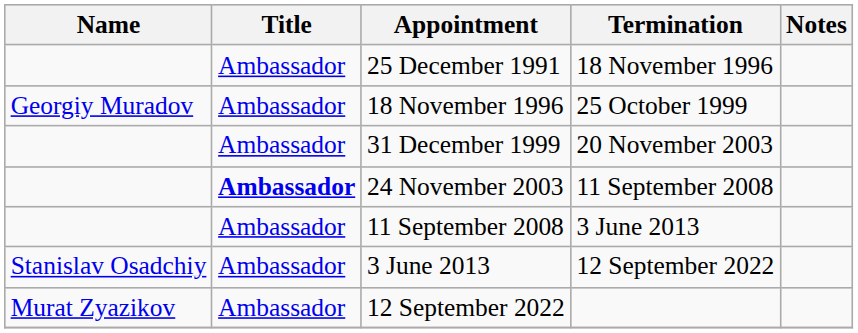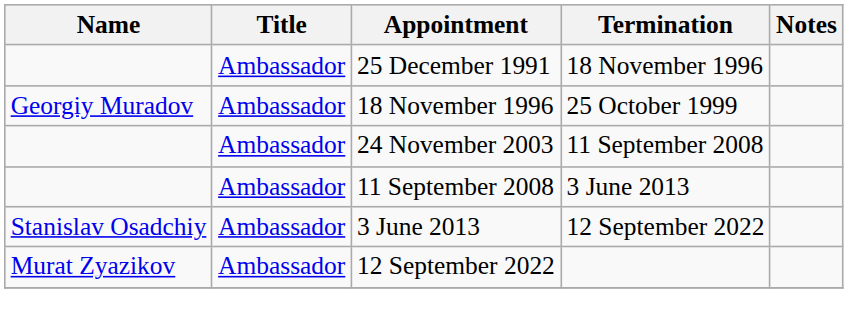- row: Ambassador | 31 December 1999 | 20 November 2003
24 November 2003 | Title: bold -> normal
